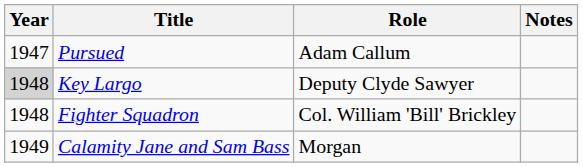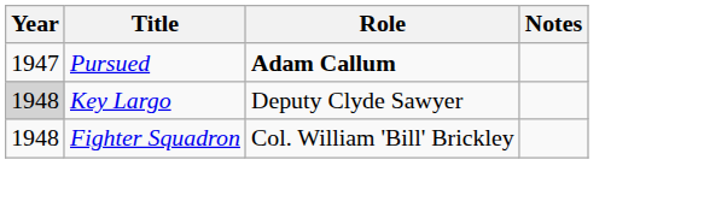Pursued | Role: normal -> bold
- row: 1949 | Calamity Jane and Sam Bass | Morgan
